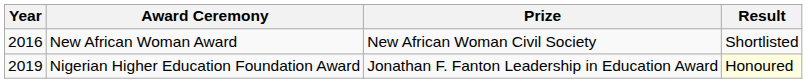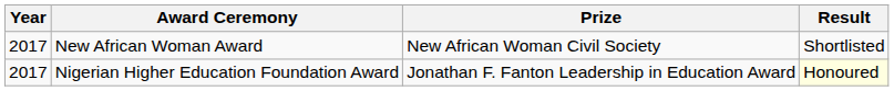New African Woman Award | Year: 2016 -> 2017
Nigerian Higher Education Foundation Award | Year: 2019 -> 2017
